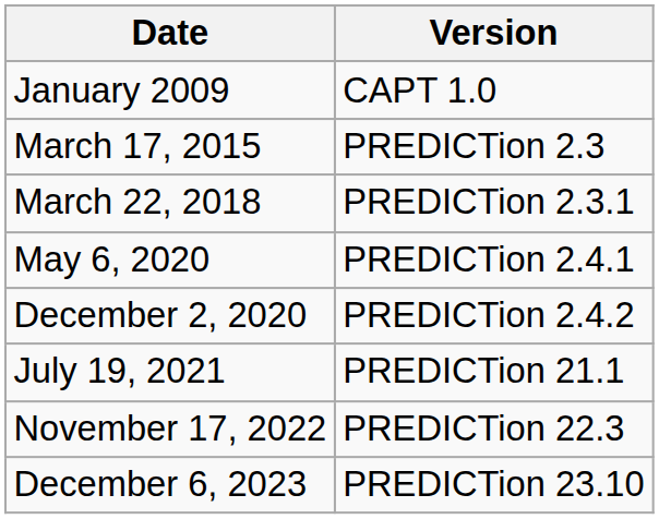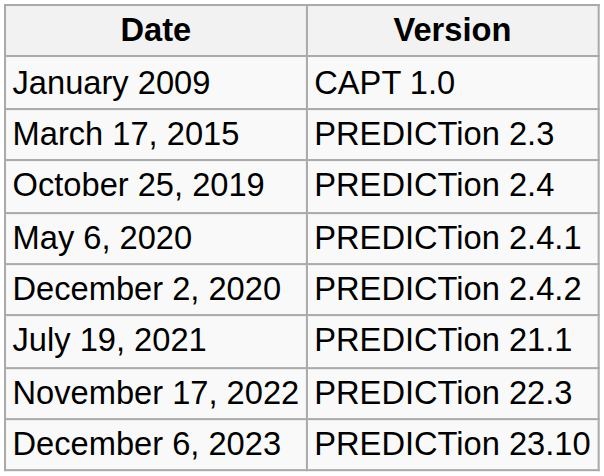- row: March 22, 2018 | PREDICTion 2.3.1
+ row: October 25, 2019 | PREDICTion 2.4
